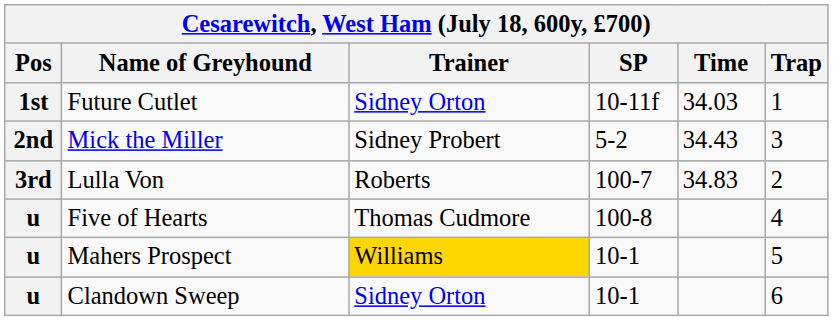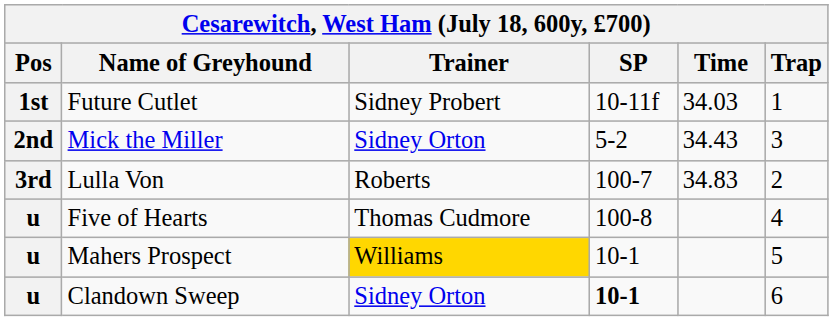Future Cutlet | Trainer: Sidney Orton -> Sidney Probert
Mick the Miller | Trainer: Sidney Probert -> Sidney Orton
Clandown Sweep | SP: normal -> bold
